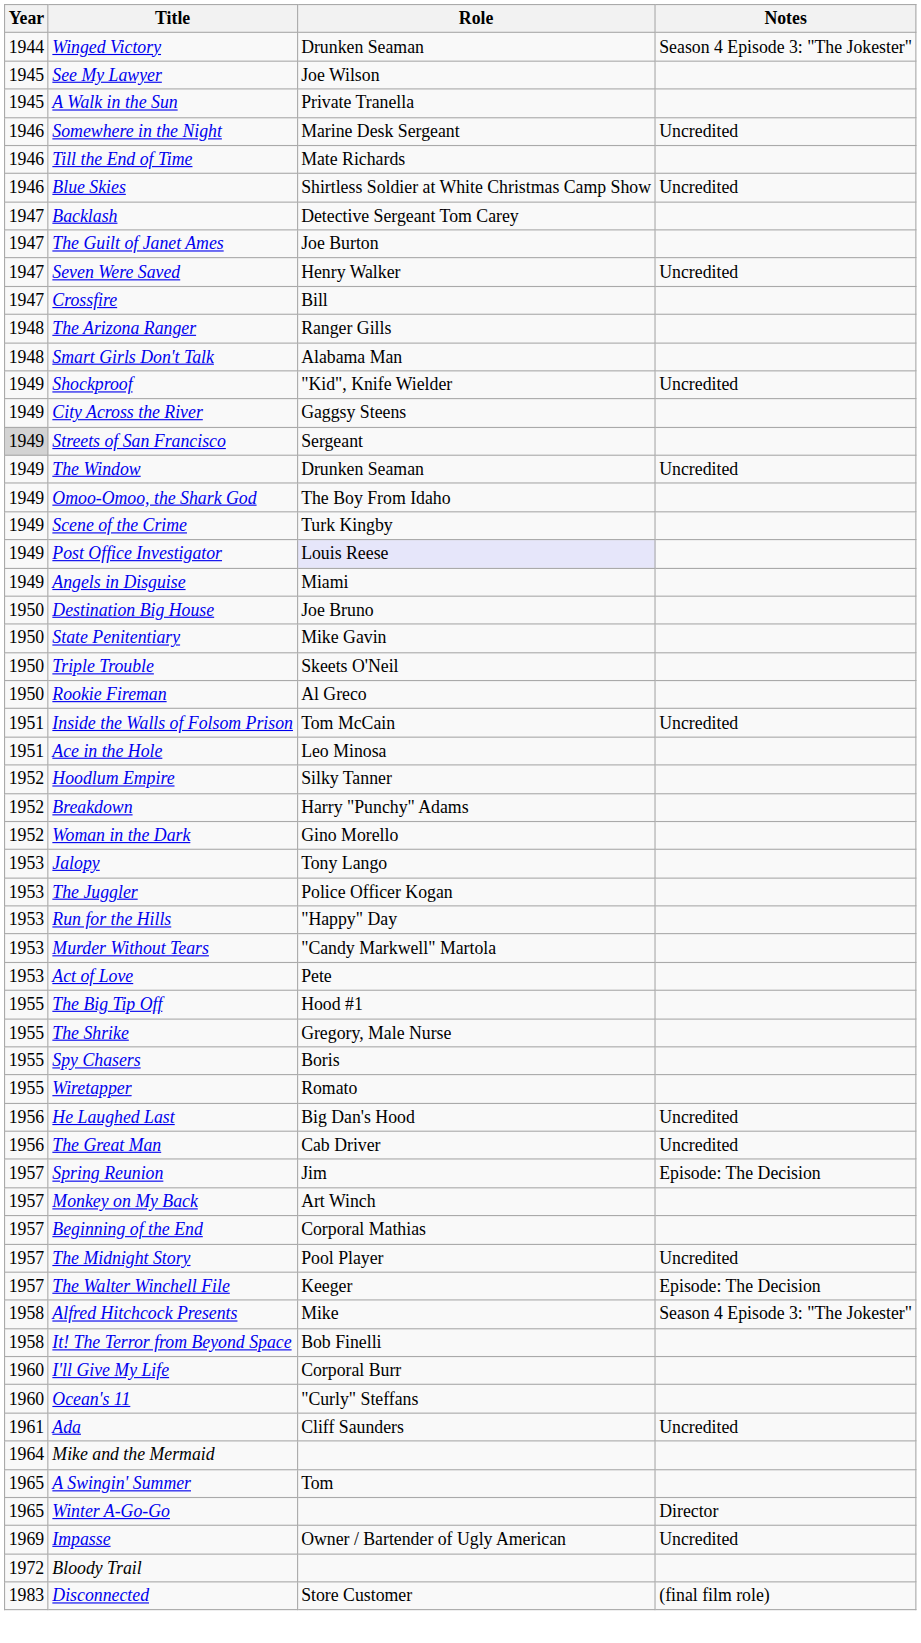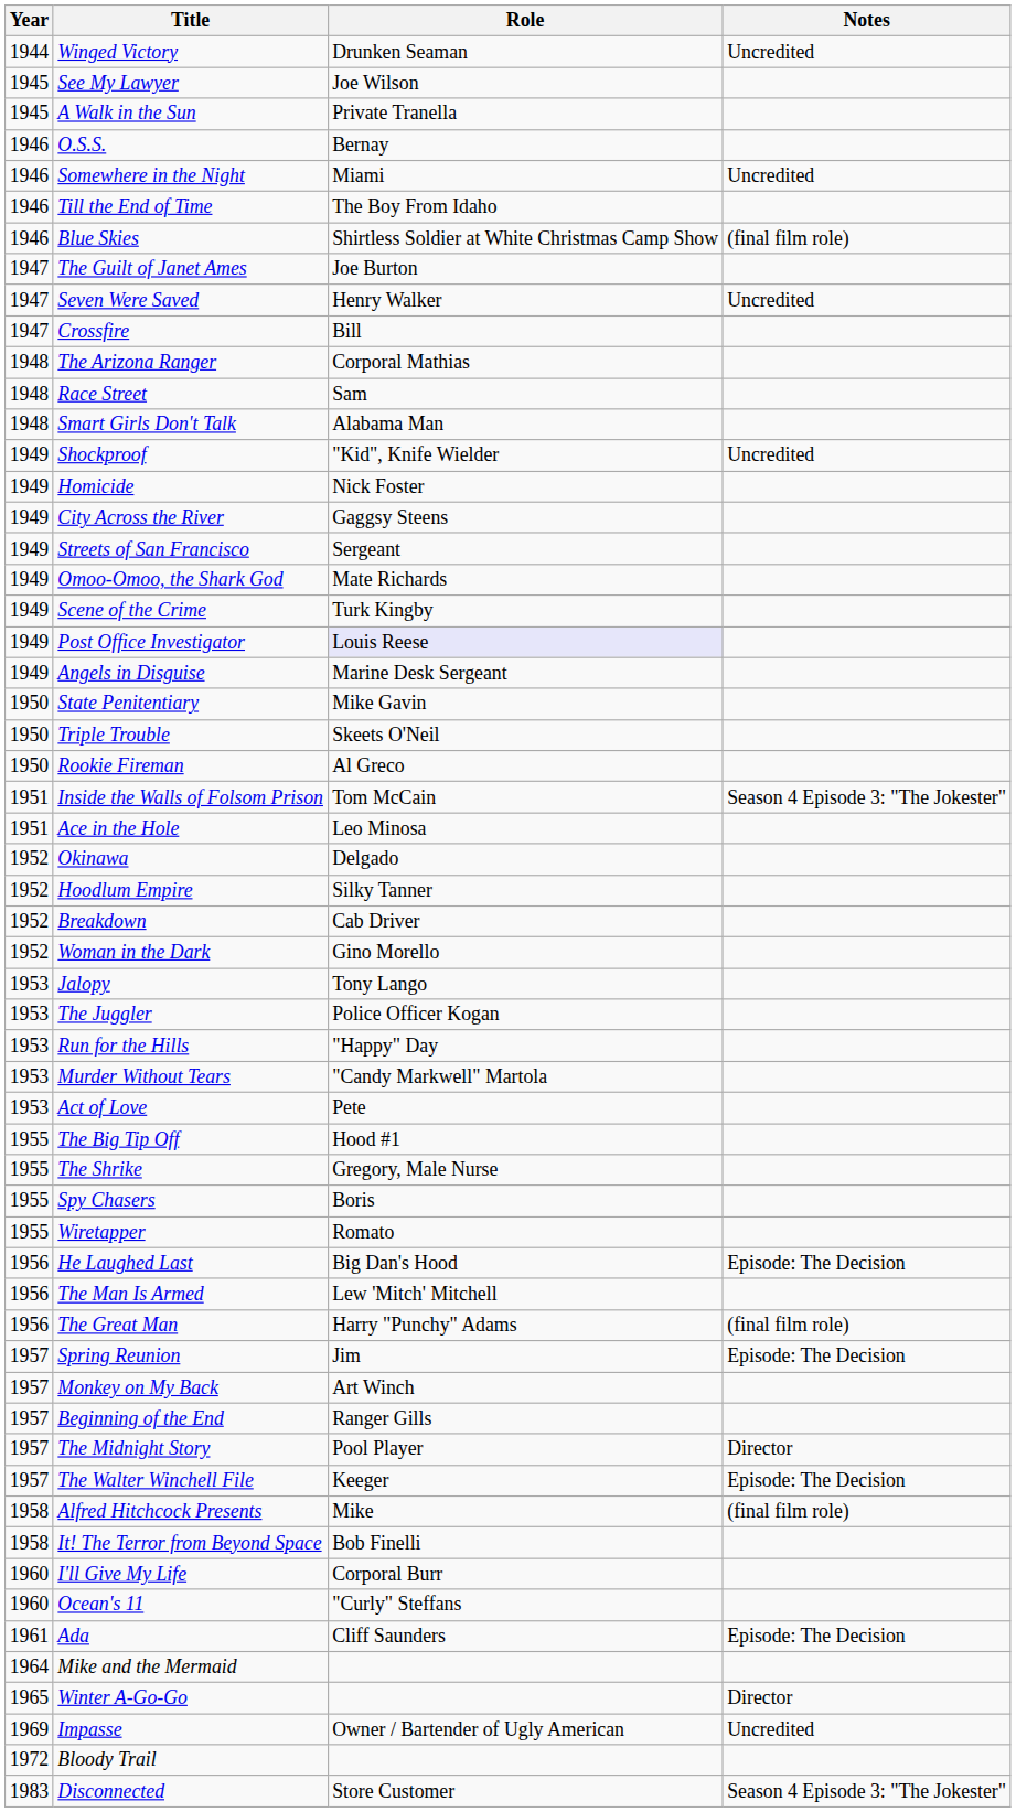Winged Victory | Notes: Season 4 Episode 3: "The Jokester" -> Uncredited
+ row: 1946 | O.S.S. | Bernay
Somewhere in the Night | Role: Marine Desk Sergeant -> Miami
Till the End of Time | Role: Mate Richards -> The Boy From Idaho
Blue Skies | Notes: Uncredited -> (final film role)
- row: 1947 | Backlash | Detective Sergeant Tom Carey
The Arizona Ranger | Role: Ranger Gills -> Corporal Mathias
+ row: 1948 | Race Street | Sam
+ row: 1949 | Homicide | Nick Foster
Streets of San Francisco | Year: lightgrey background -> no background
- row: 1949 | The Window | Drunken Seaman | Uncredited
Omoo-Omoo, the Shark God | Role: The Boy From Idaho -> Mate Richards
Angels in Disguise | Role: Miami -> Marine Desk Sergeant
- row: 1950 | Destination Big House | Joe Bruno
Inside the Walls of Folsom Prison | Notes: Uncredited -> Season 4 Episode 3: "The Jokester"
+ row: 1952 | Okinawa | Delgado
Breakdown | Role: Harry "Punchy" Adams -> Cab Driver
He Laughed Last | Notes: Uncredited -> Episode: The Decision
+ row: 1956 | The Man Is Armed | Lew 'Mitch' Mitchell
The Great Man | Role: Cab Driver -> Harry "Punchy" Adams
The Great Man | Notes: Uncredited -> (final film role)
Beginning of the End | Role: Corporal Mathias -> Ranger Gills
The Midnight Story | Notes: Uncredited -> Director
Alfred Hitchcock Presents | Notes: Season 4 Episode 3: "The Jokester" -> (final film role)
Ada | Notes: Uncredited -> Episode: The Decision
- row: 1965 | A Swingin' Summer | Tom
Disconnected | Notes: (final film role) -> Season 4 Episode 3: "The Jokester"
